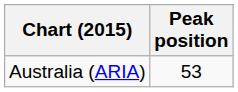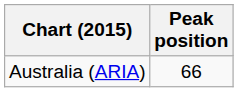Australia (ARIA) | Peak position: 53 -> 66
